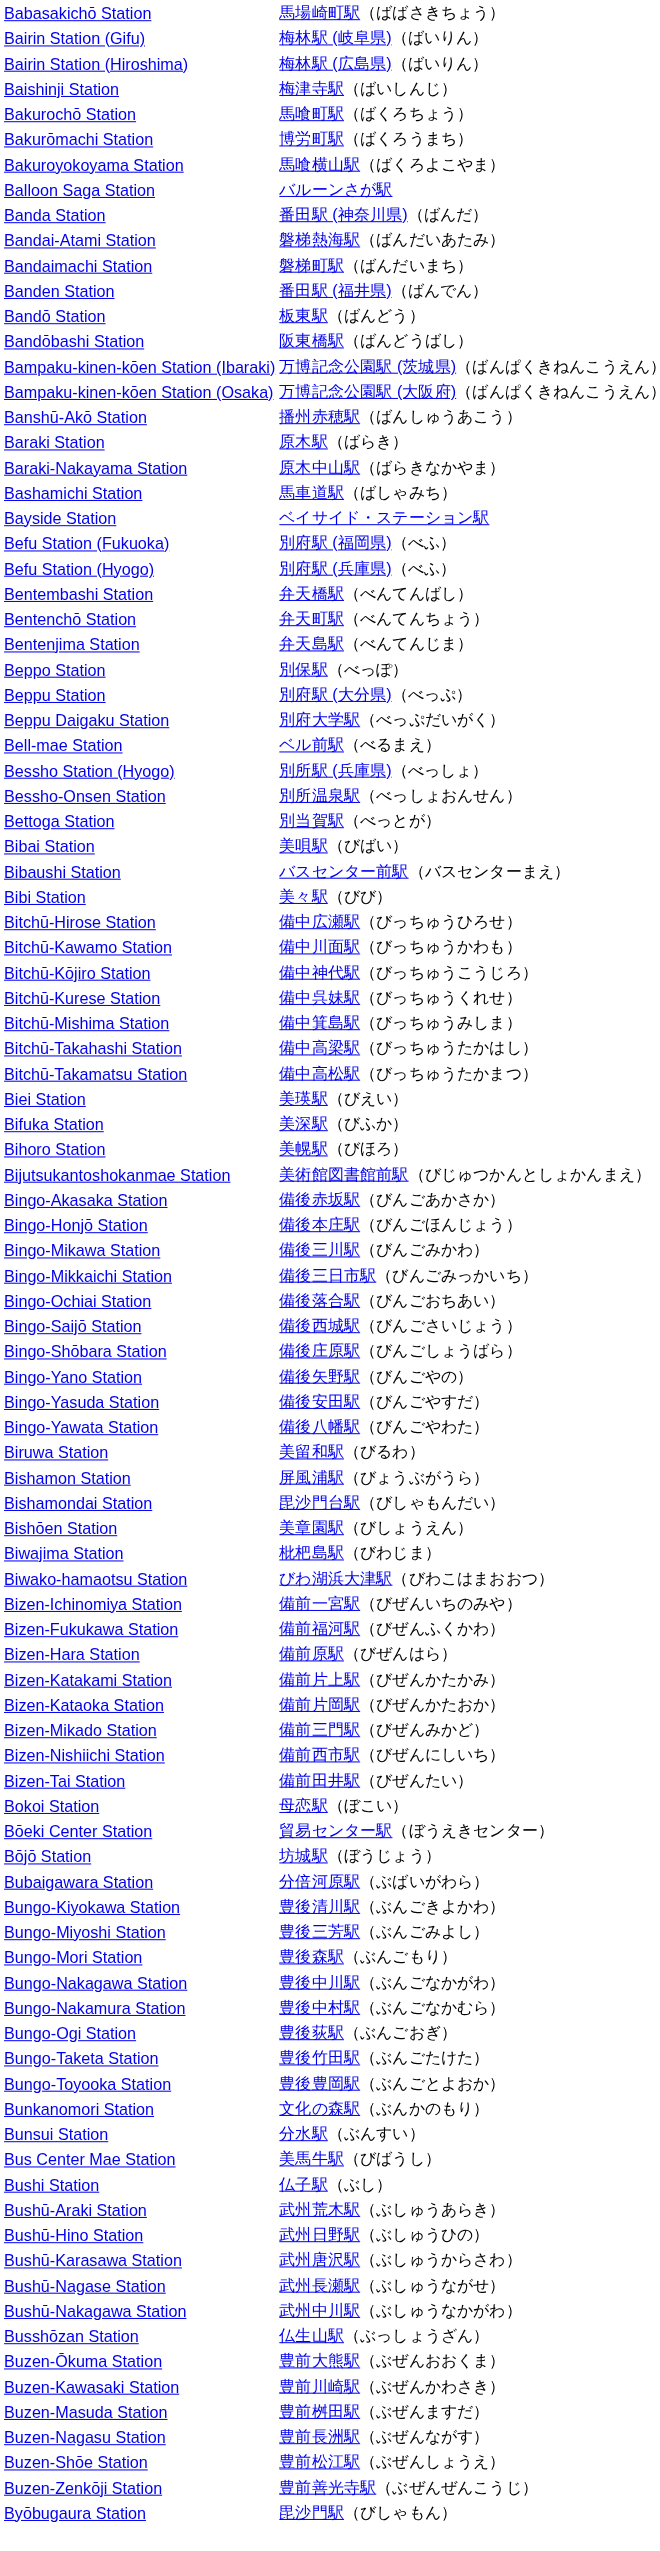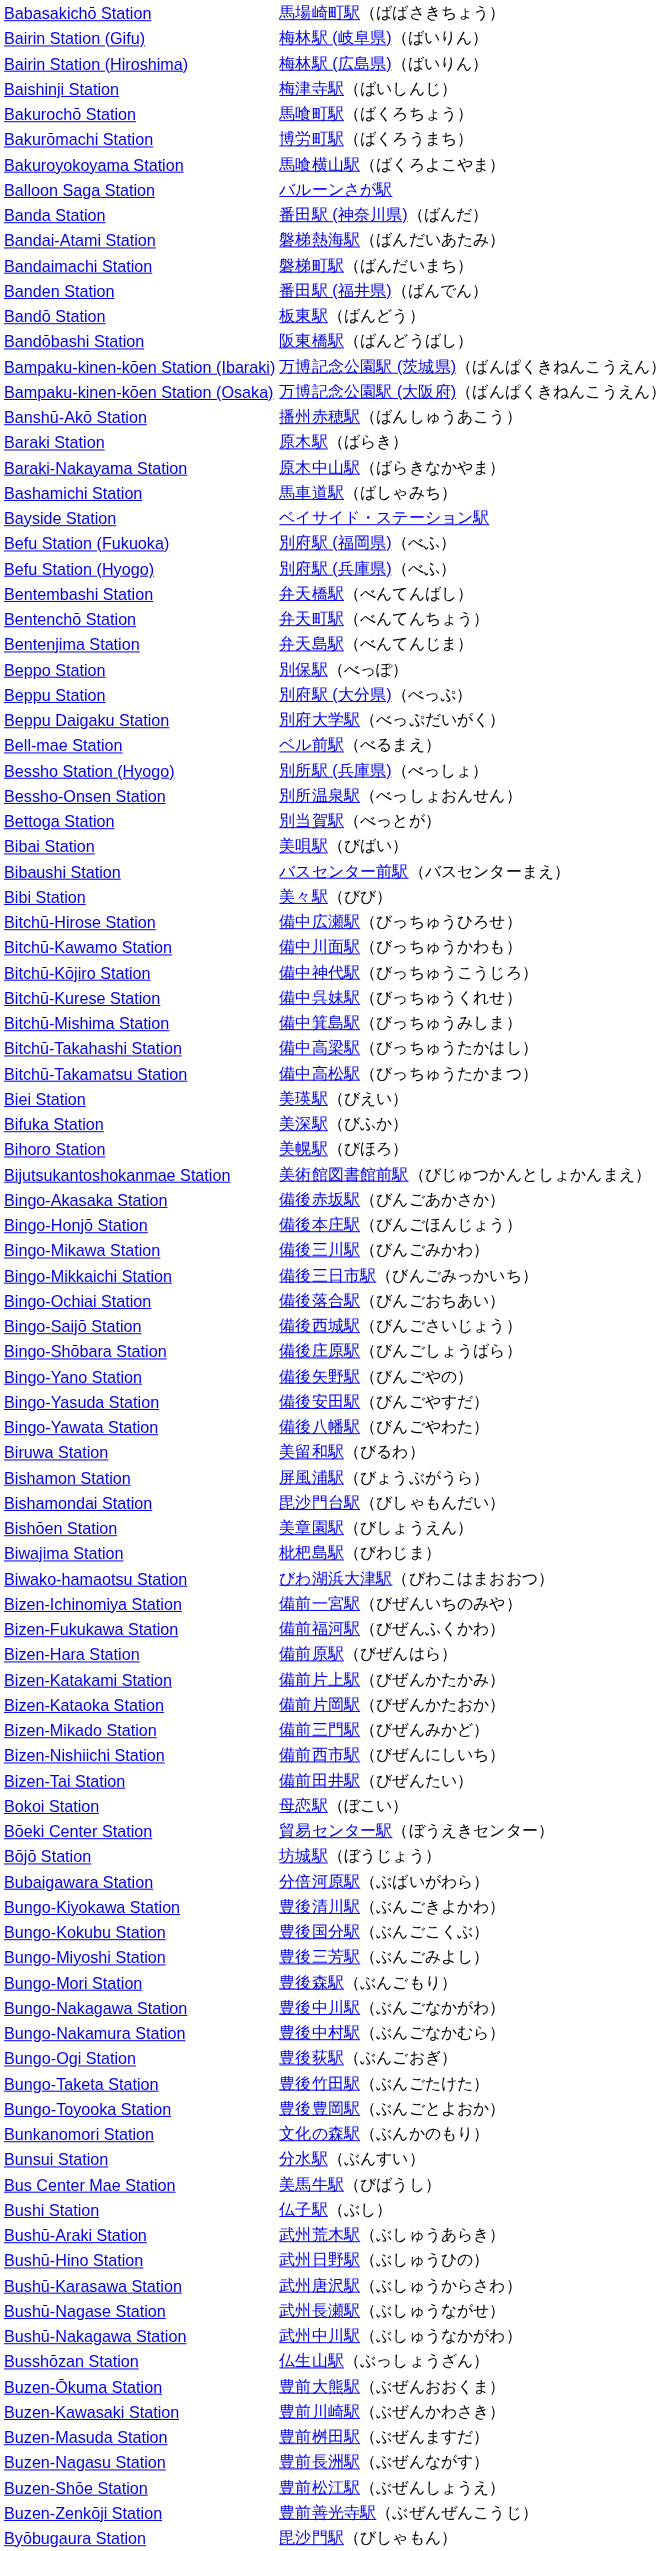+ row: Bungo-Kokubu Station | 豊後国分駅（ぶんごこくぶ）
